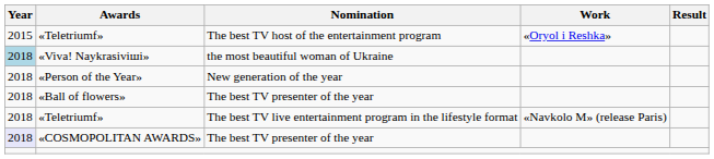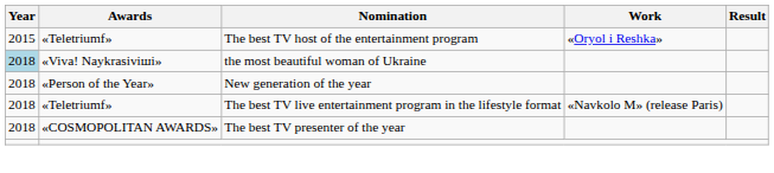- row: 2018 | «Ball of flowers» | The best TV presenter of the year
«СOSMOPOLITAN AWARDS» | Year: lavender background -> no background
